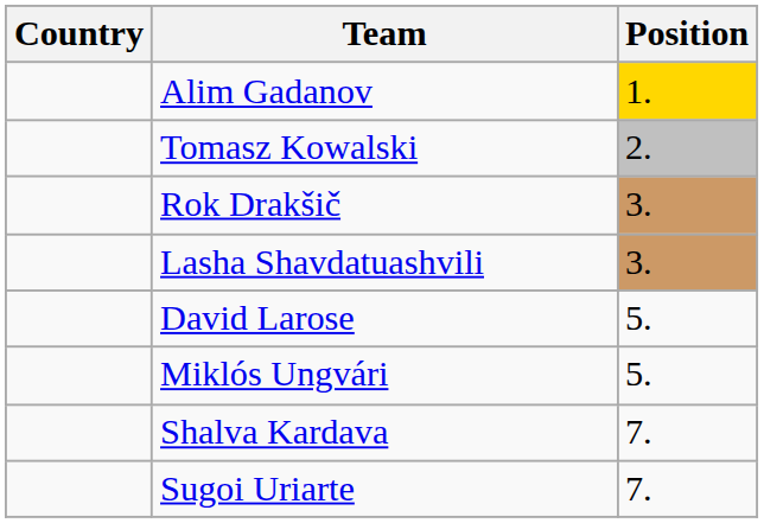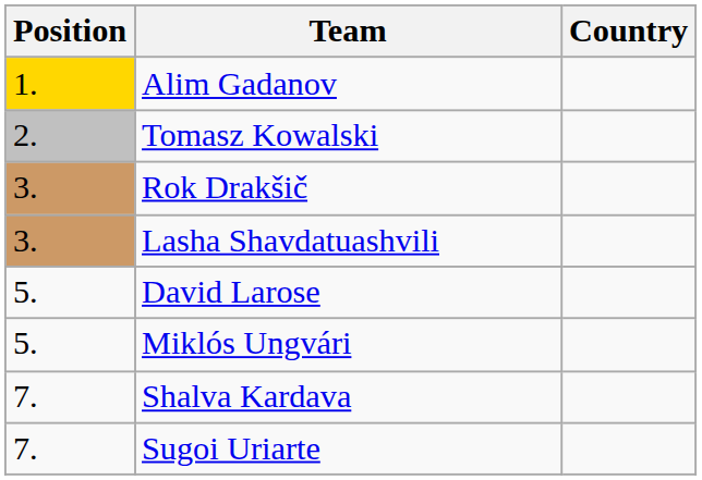columns swapped: Position <-> Country
